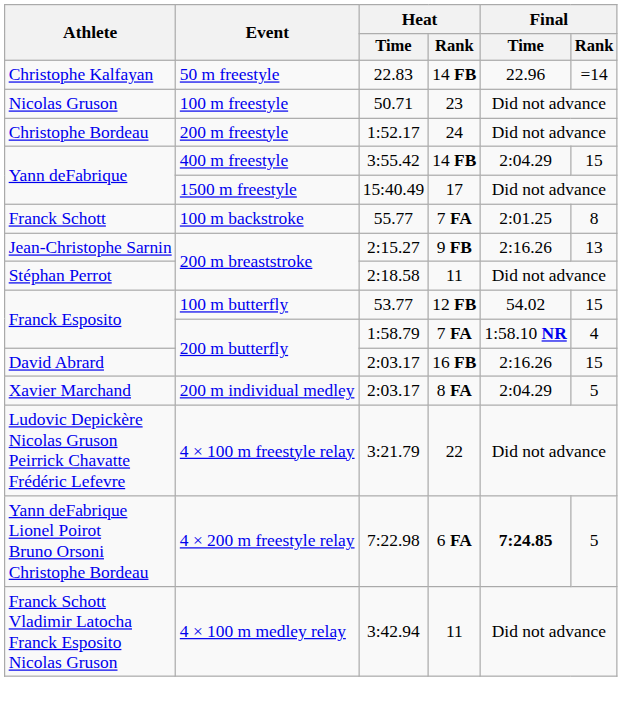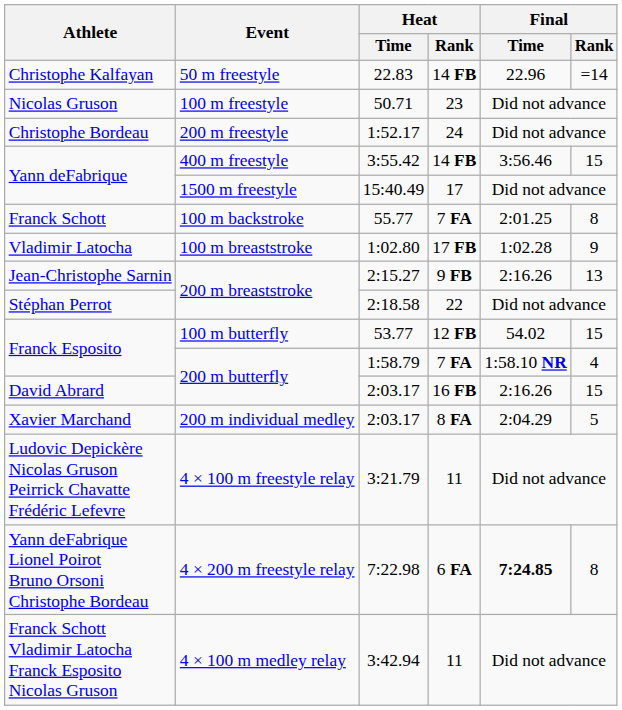3:55.42 | Final / Time: 2:04.29 -> 3:56.46
+ row: Vladimir Latocha | 100 m breaststroke | 1:02.80 | 17 FB | 1:02.28 | 9
2:18.58 | Heat / Rank: 11 -> 22
3:21.79 | Heat / Rank: 22 -> 11
7:22.98 | Final / Rank: 5 -> 8
